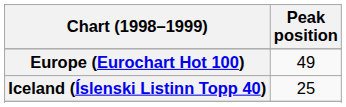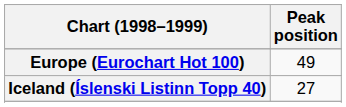Iceland (Íslenski Listinn Topp 40) | Peak position: 25 -> 27
